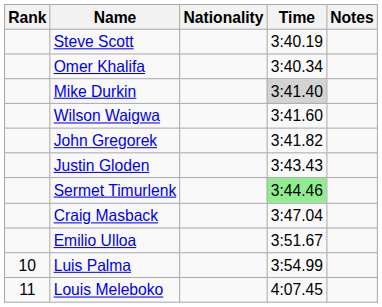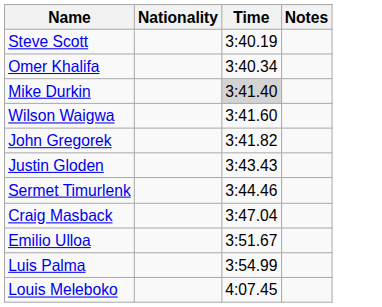- column: Rank | 10 | 11
Sermet Timurlenk | Time: lightgreen background -> no background
